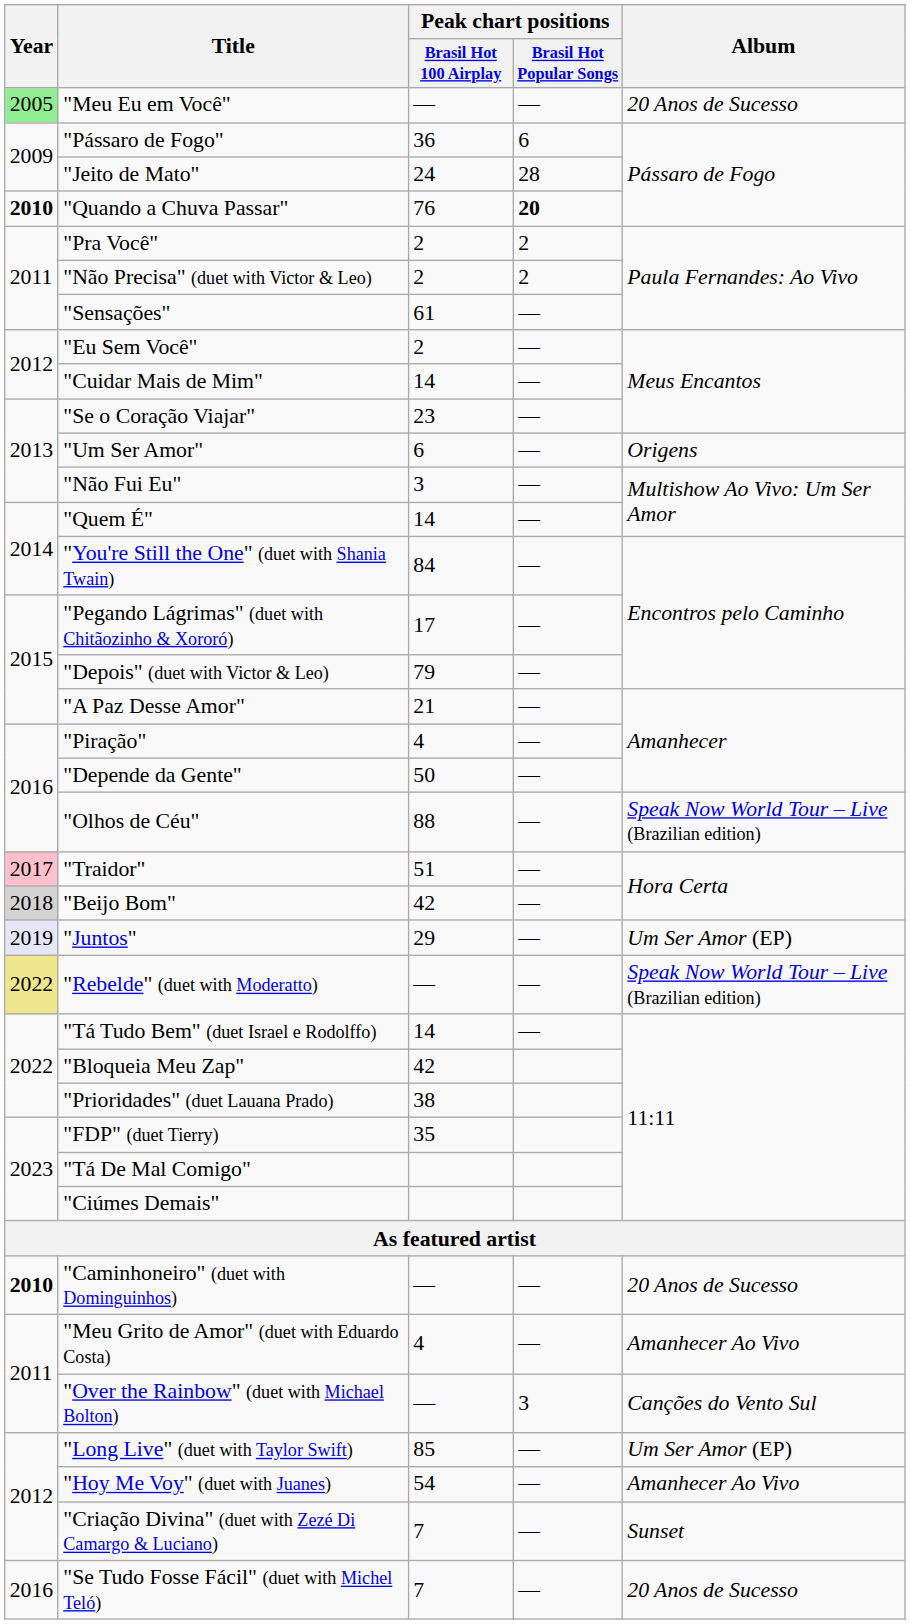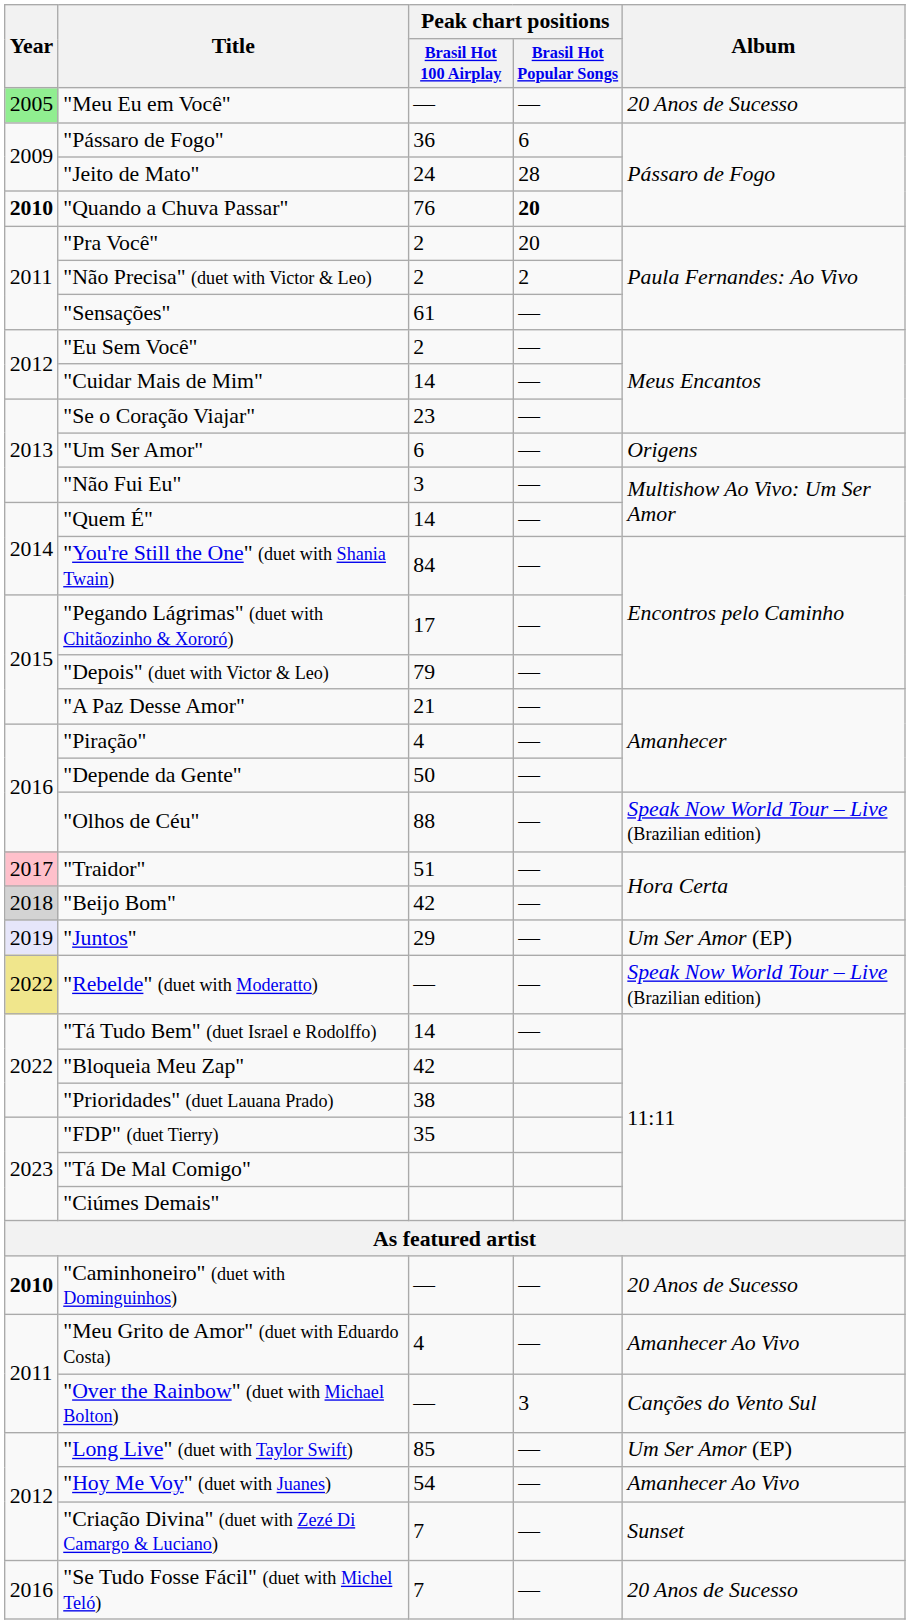"Pra Você" | Peak chart positions / Brasil Hot Popular Songs: 2 -> 20
